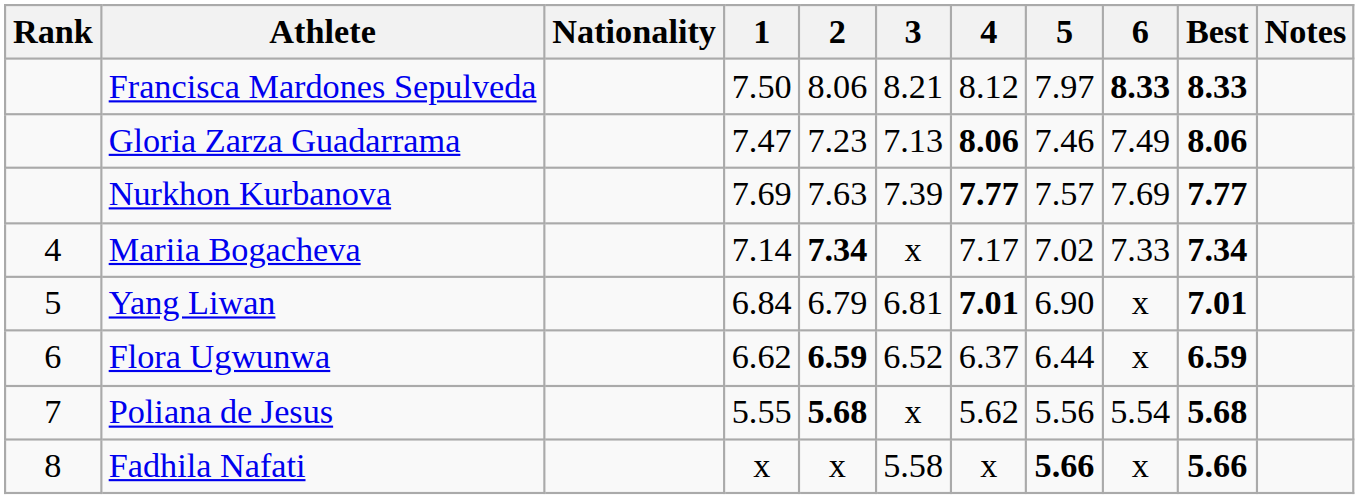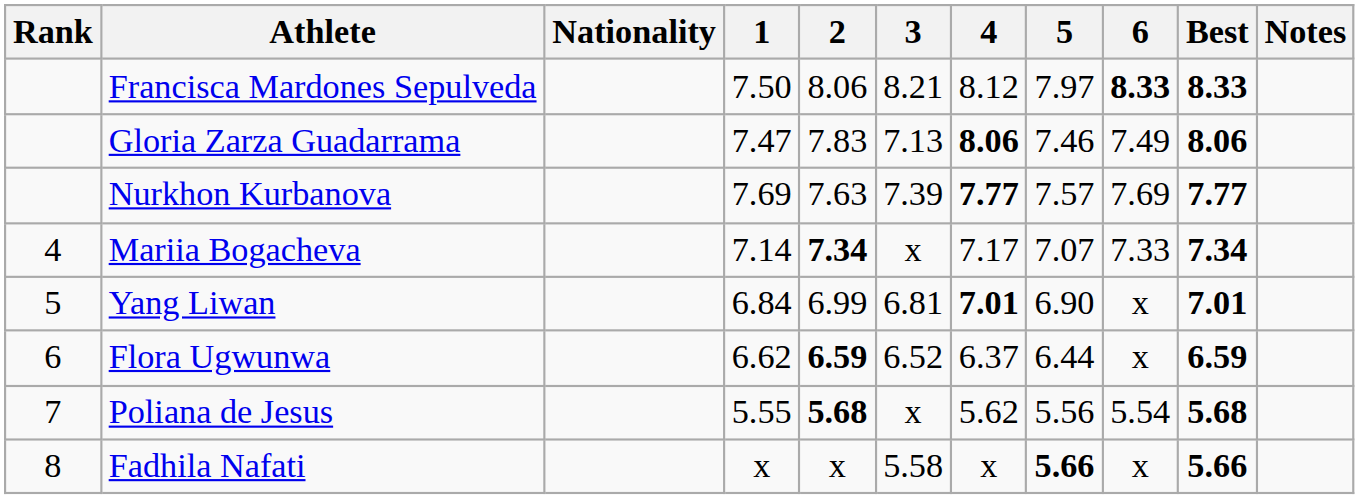Gloria Zarza Guadarrama | 2: 7.23 -> 7.83
Mariia Bogacheva | 5: 7.02 -> 7.07
Yang Liwan | 2: 6.79 -> 6.99
